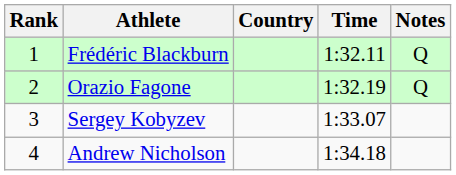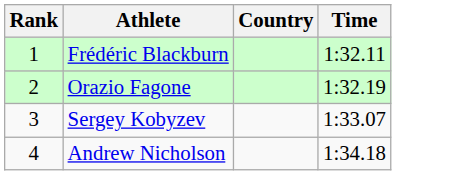- column: Notes | Q | Q
